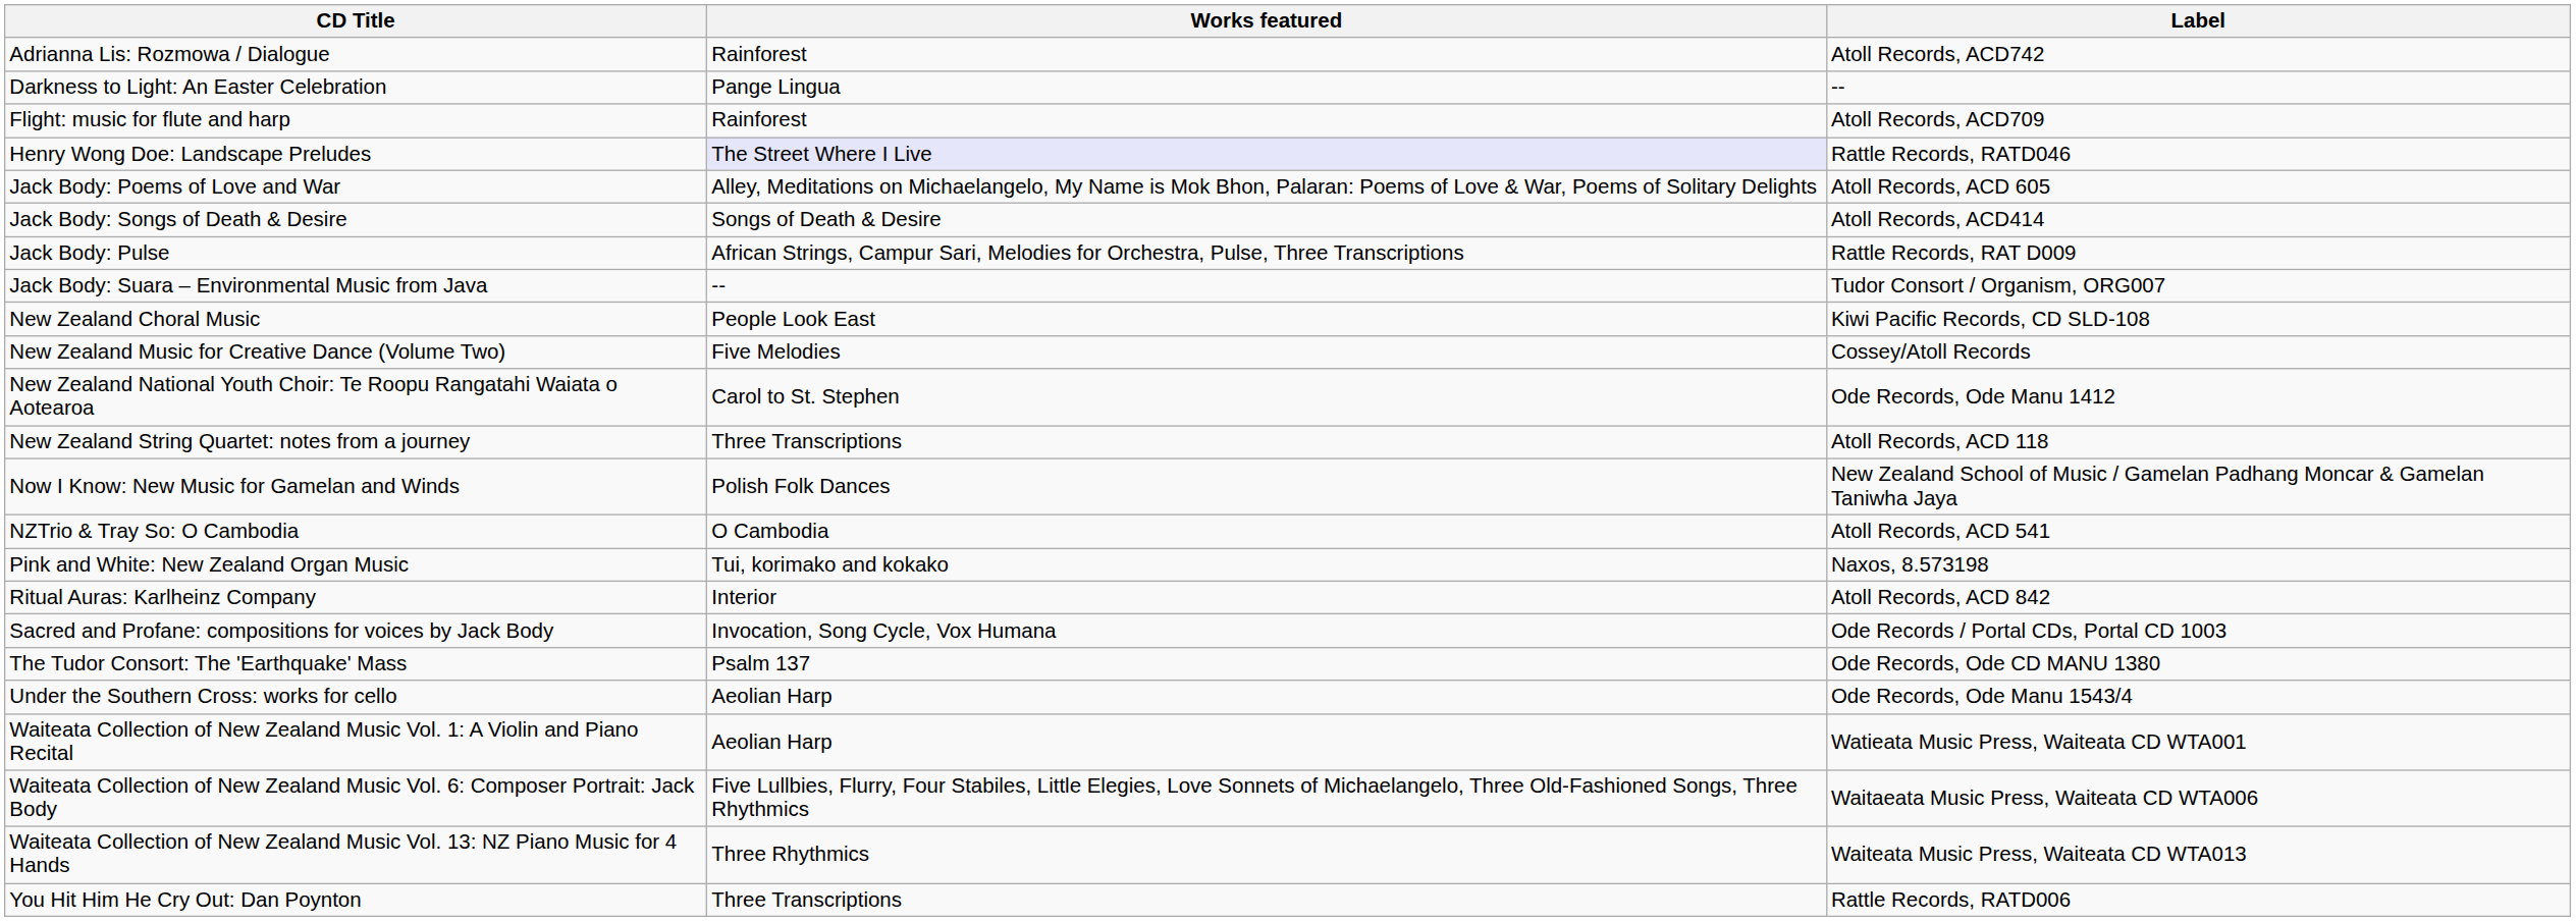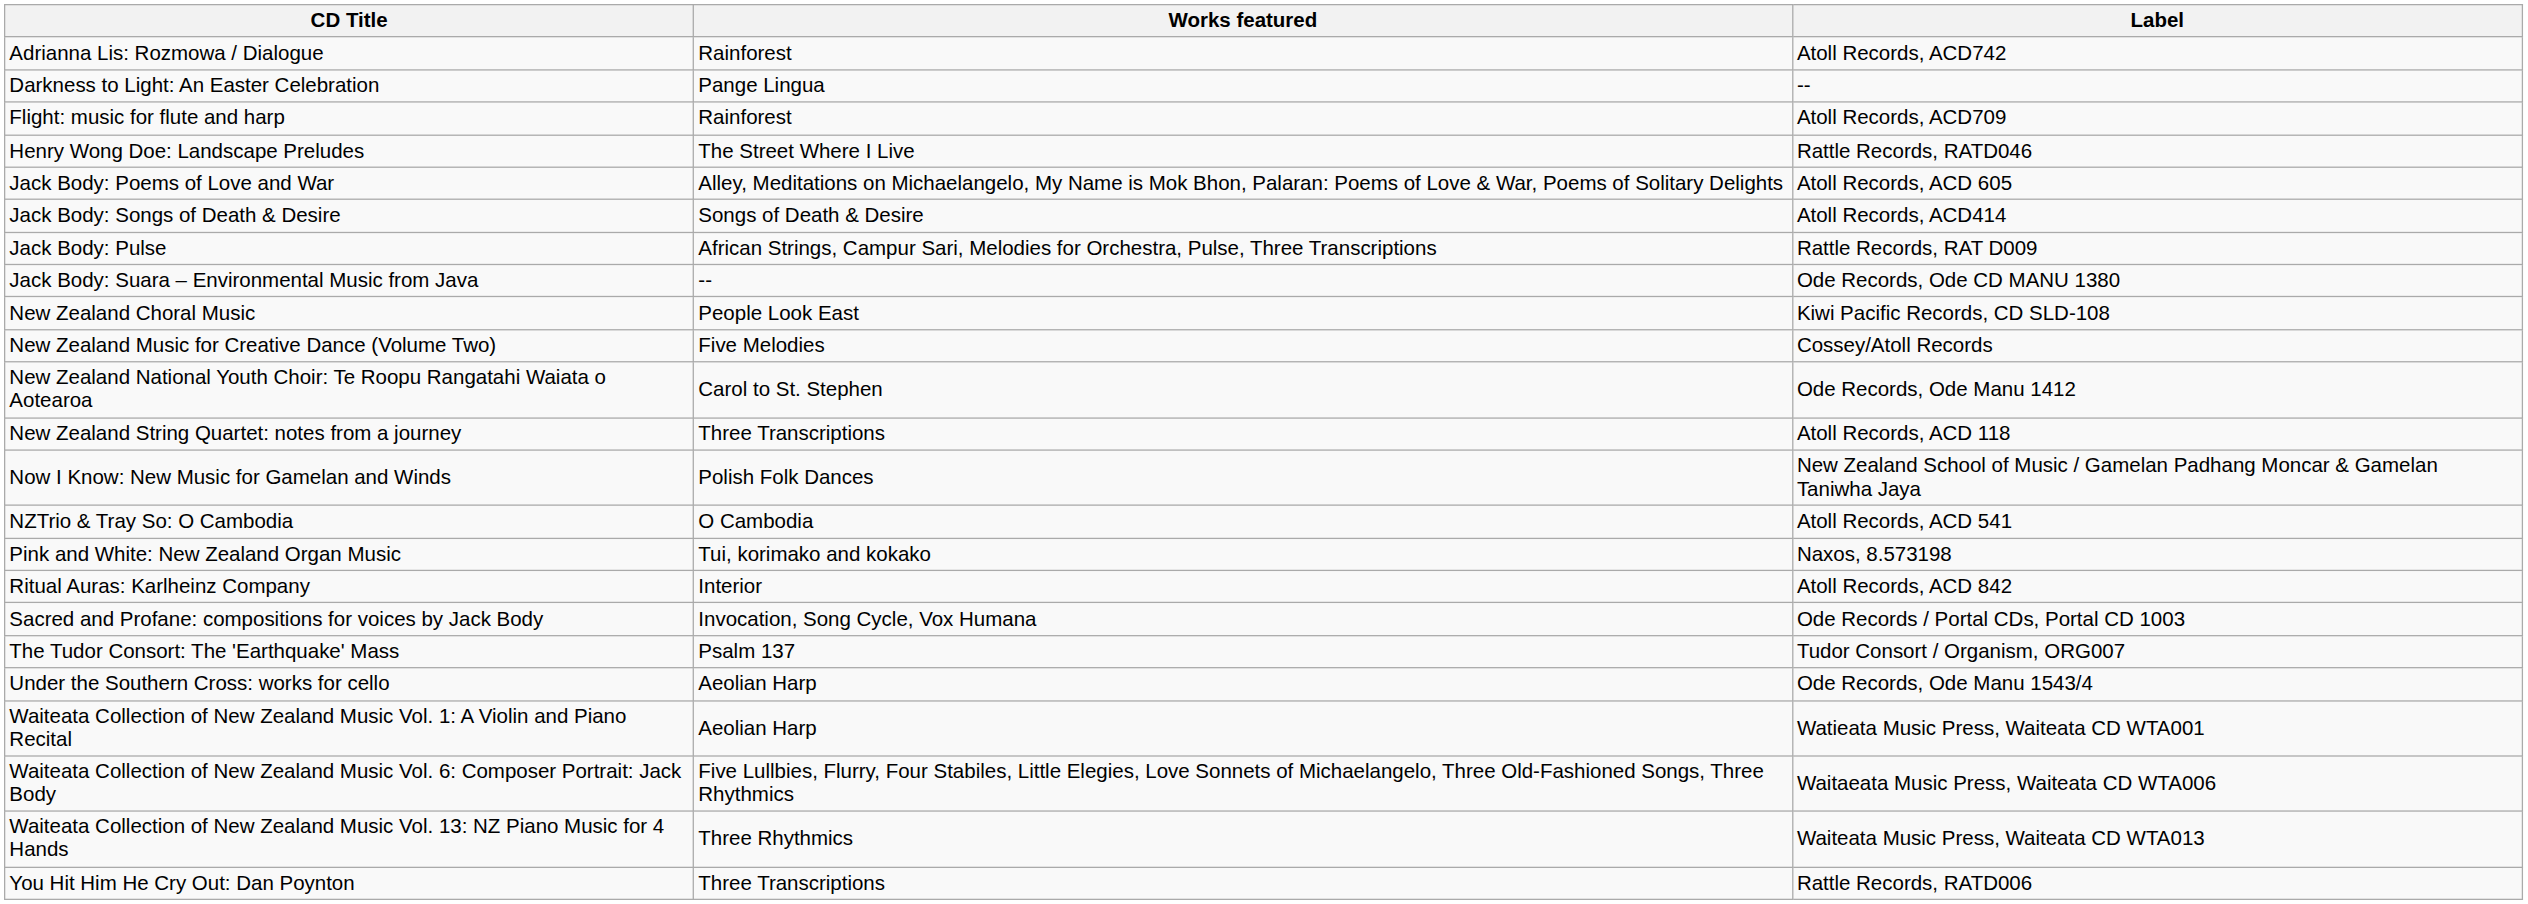Henry Wong Doe: Landscape Preludes | Works featured: lavender background -> no background
Jack Body: Suara – Environmental Music from Java | Label: Tudor Consort / Organism, ORG007 -> Ode Records, Ode CD MANU 1380
The Tudor Consort: The 'Earthquake' Mass | Label: Ode Records, Ode CD MANU 1380 -> Tudor Consort / Organism, ORG007
